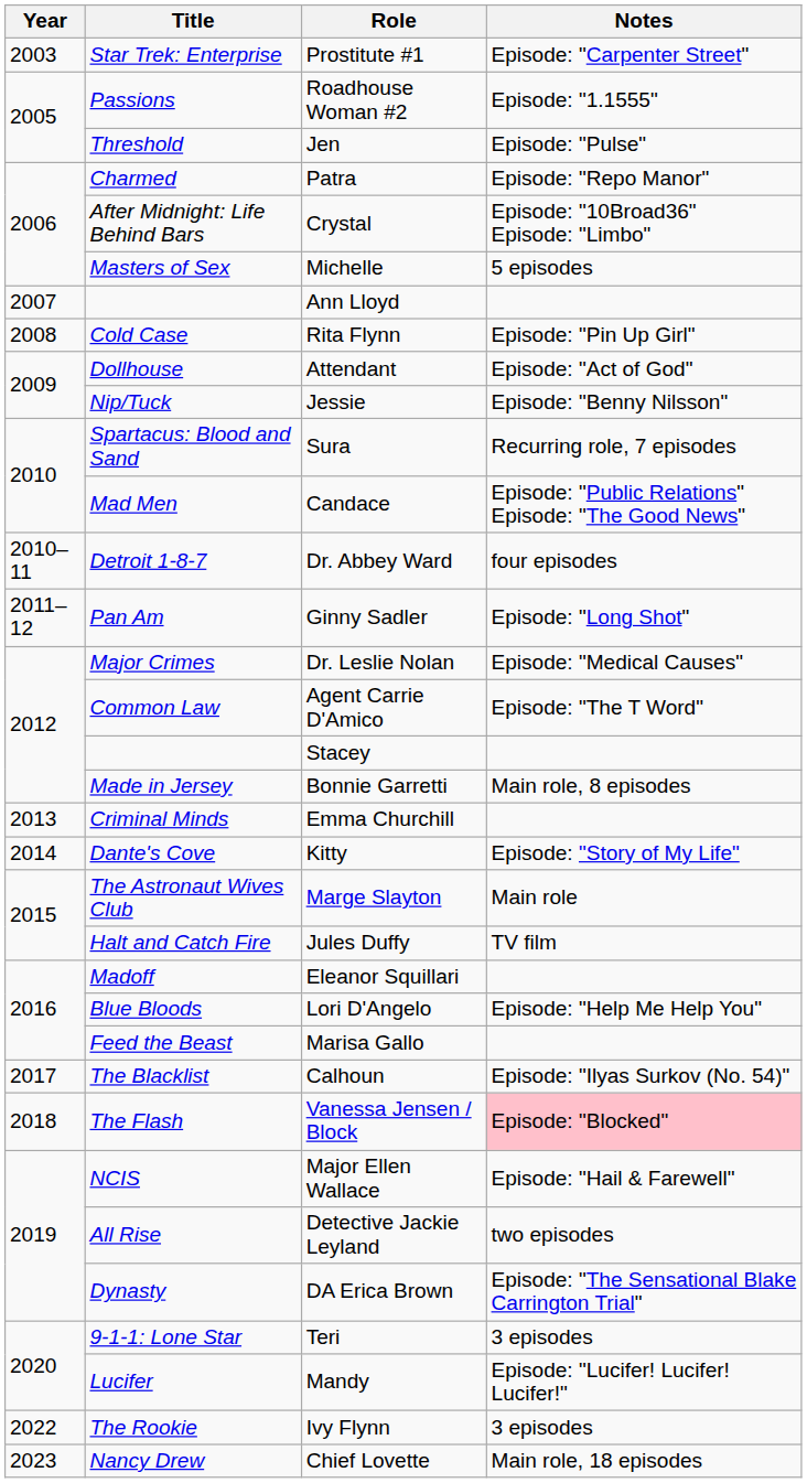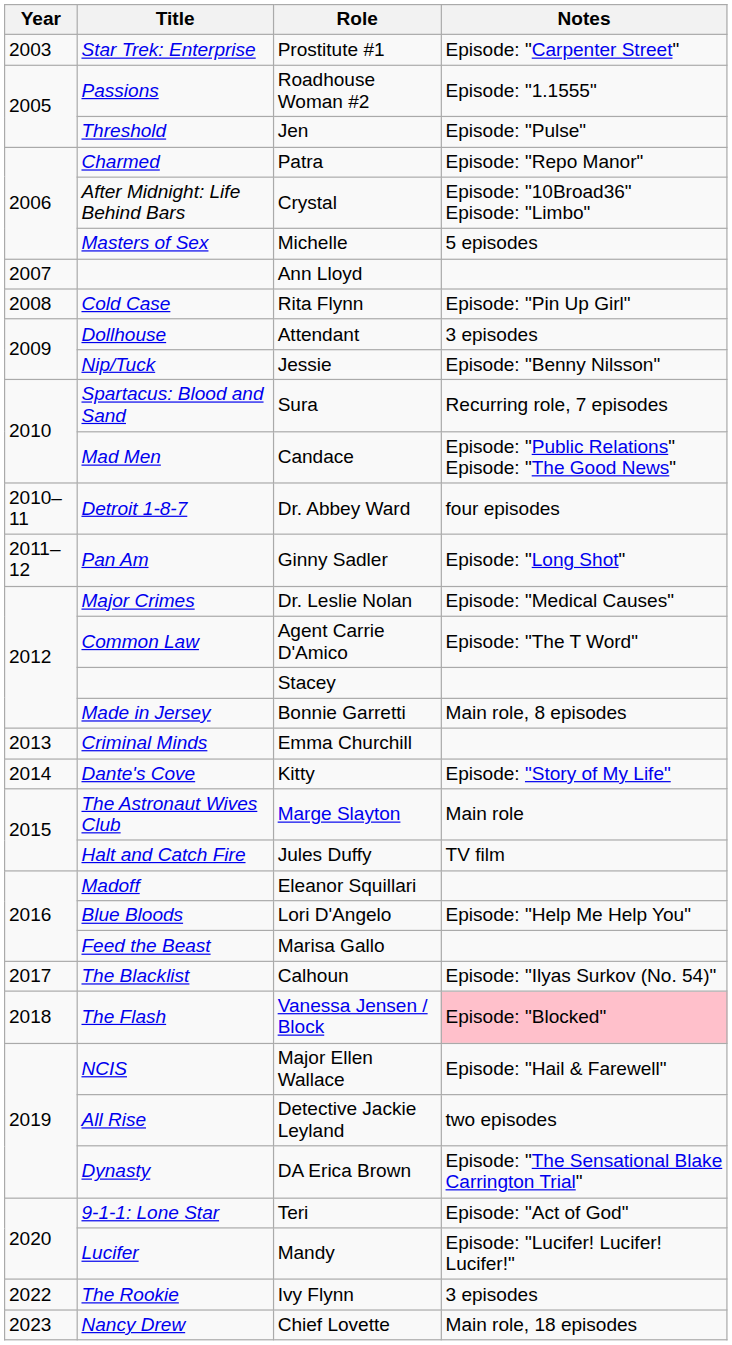Attendant | Notes: Episode: "Act of God" -> 3 episodes
Teri | Notes: 3 episodes -> Episode: "Act of God"
